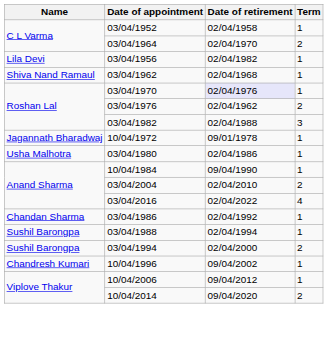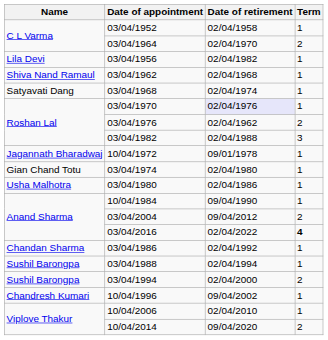+ row: Satyavati Dang | 03/04/1968 | 02/04/1974 | 1
+ row: Gian Chand Totu | 03/04/1974 | 02/04/1980 | 1
03/04/2004 | Date of retirement: 02/04/2010 -> 09/04/2012
03/04/2016 | Term: normal -> bold
10/04/2006 | Date of retirement: 09/04/2012 -> 02/04/2010
